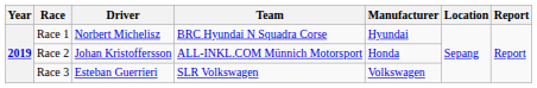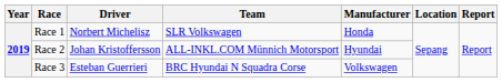Race 1 | Team: BRC Hyundai N Squadra Corse -> SLR Volkswagen
Race 1 | Manufacturer: Hyundai -> Honda
Race 2 | Manufacturer: Honda -> Hyundai
Race 3 | Team: SLR Volkswagen -> BRC Hyundai N Squadra Corse
